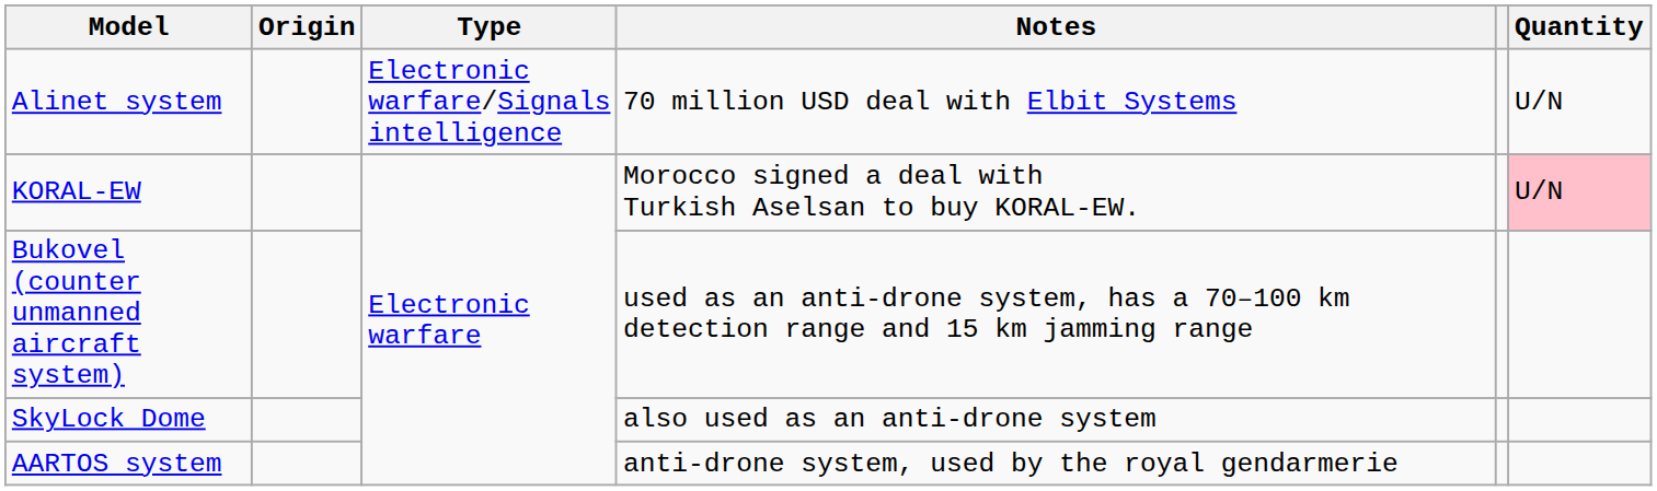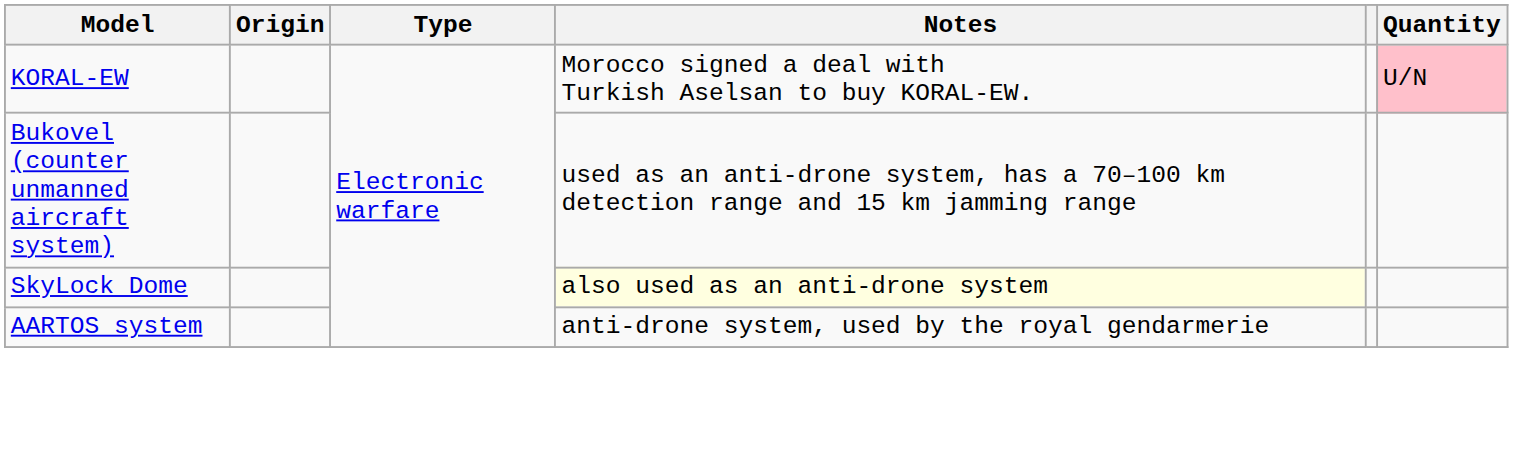- row: Alinet system | Electronic warfare/Signals intelligence | 70 million USD deal with Elbit Systems | U/N
SkyLock Dome | Notes: no background -> lightyellow background
